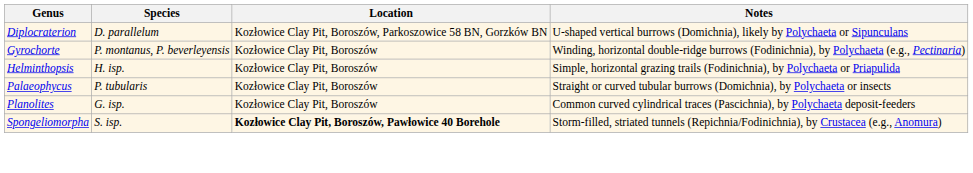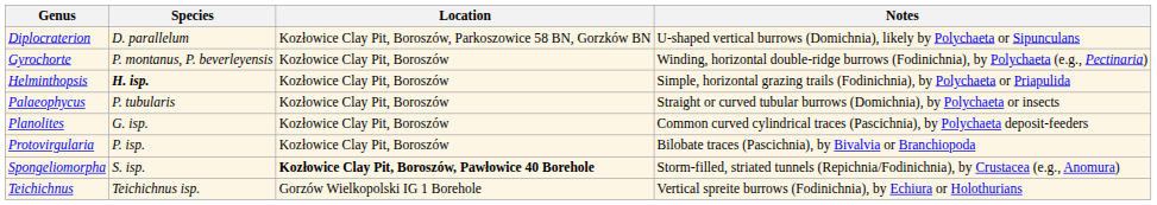Helminthopsis | Species: normal -> bold
+ row: Protovirgularia | P. isp. | Kozłowice Clay Pit, Boroszów | Bilobate traces (Pascichnia), by Bivalvia or Branchiopoda
+ row: Teichichnus | Teichichnus isp. | Gorzów Wielkopolski IG 1 Borehole | Vertical spreite burrows (Fodinichnia), by Echiura or Holothurians
